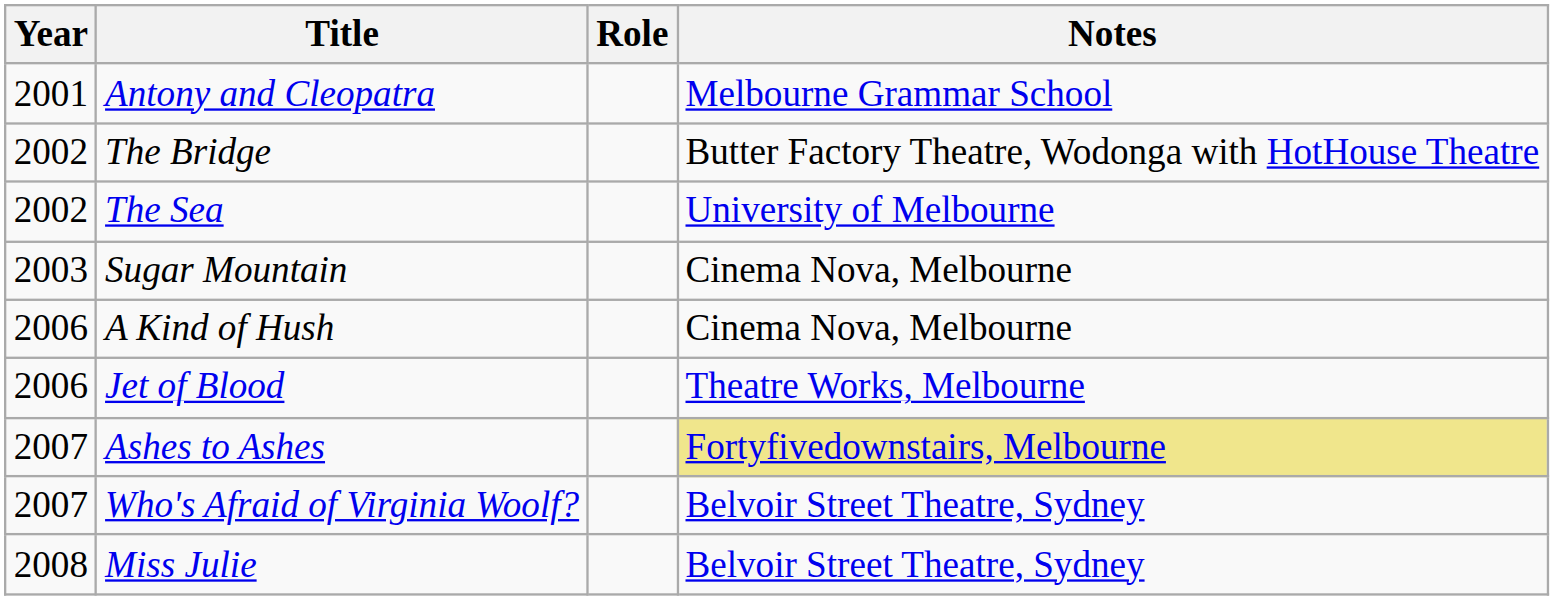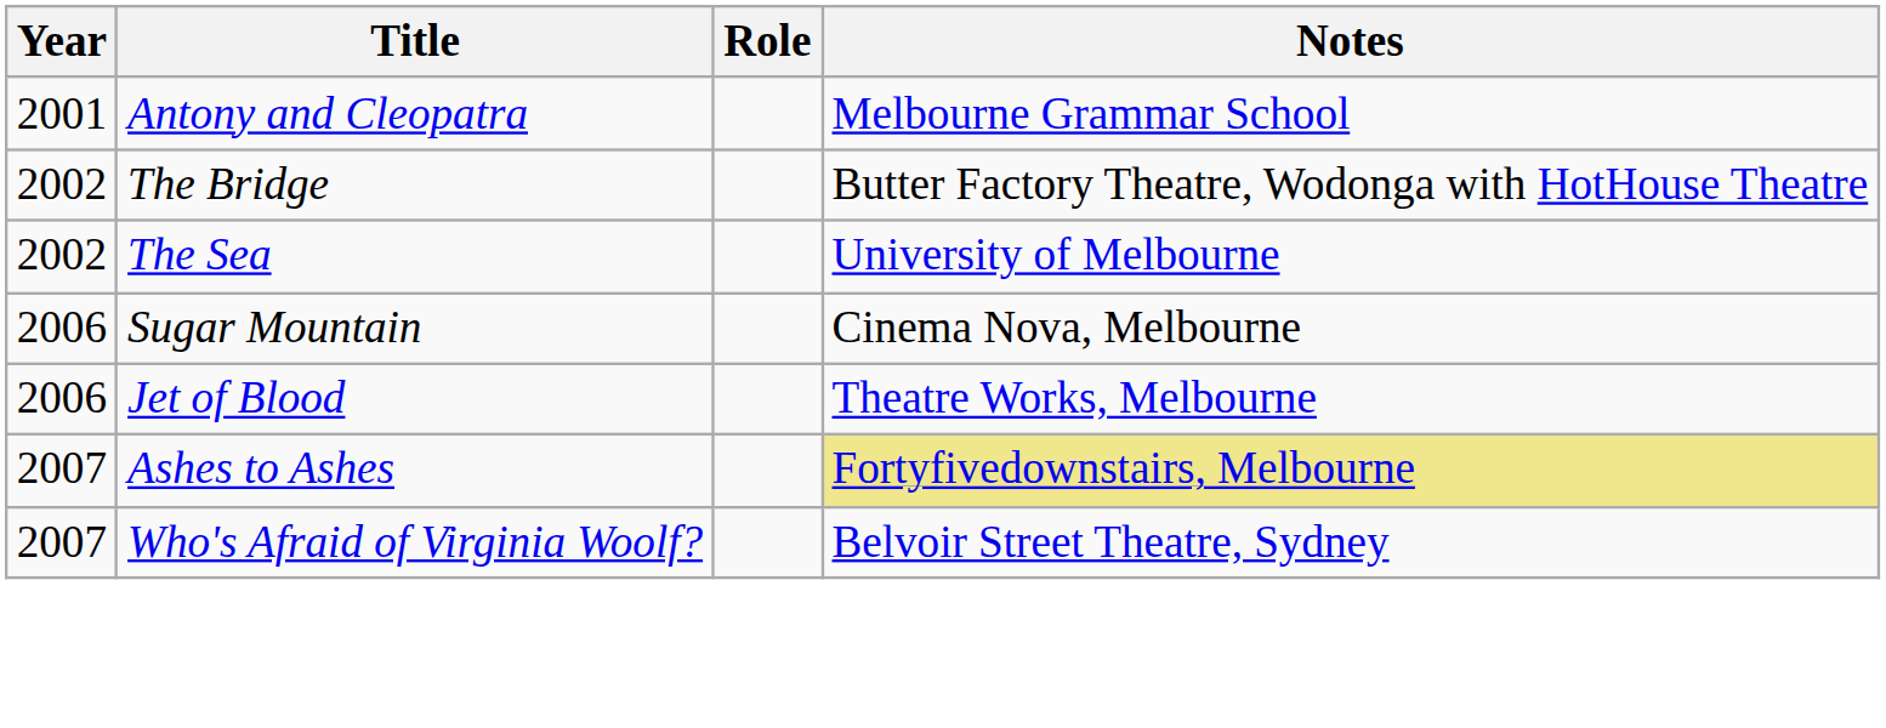Sugar Mountain | Year: 2003 -> 2006
- row: 2006 | A Kind of Hush | Cinema Nova, Melbourne
- row: 2008 | Miss Julie | Belvoir Street Theatre, Sydney
